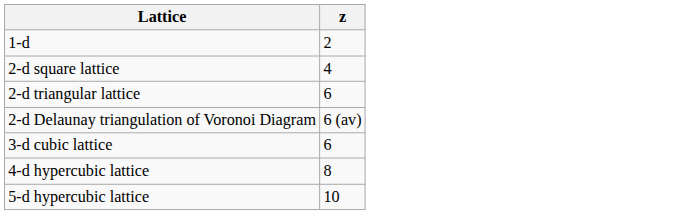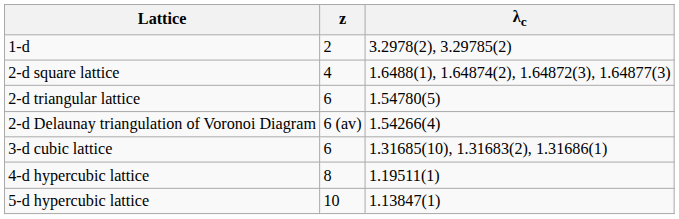+ column: λc | 3.2978(2), 3.29785(2) | 1.6488(1), 1.64874(2), 1.64872(3), 1.64877(3) | 1.54780(5) | 1.54266(4) | 1.31685(10), 1.31683(2), 1.31686(1) | 1.19511(1) | 1.13847(1)
